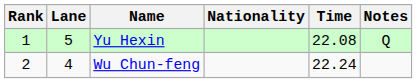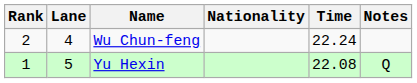rows swapped: Yu Hexin <-> Wu Chun-feng
